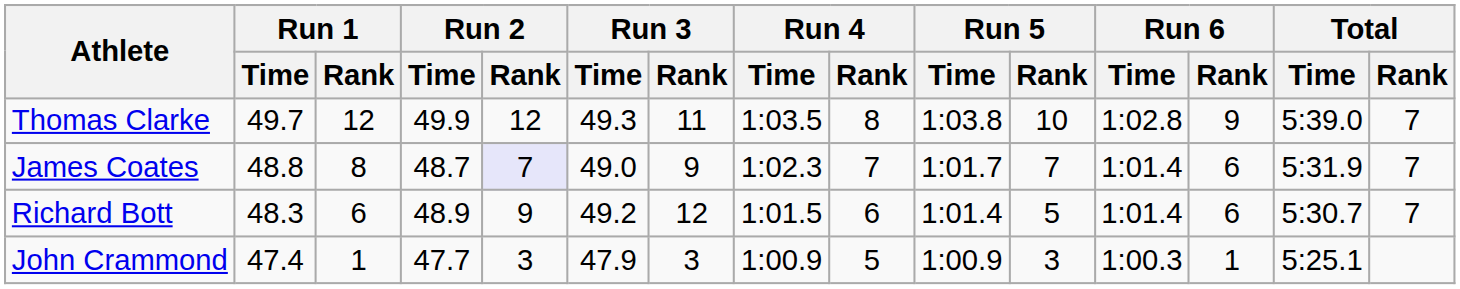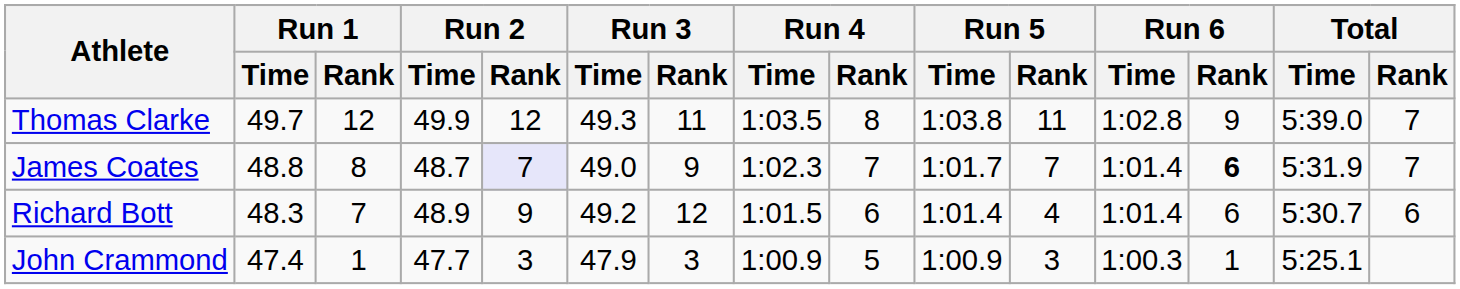Thomas Clarke | Run 5 / Rank: 10 -> 11
James Coates | Run 6 / Rank: normal -> bold
Richard Bott | Run 1 / Rank: 6 -> 7
Richard Bott | Run 5 / Rank: 5 -> 4
Richard Bott | Total / Rank: 7 -> 6
